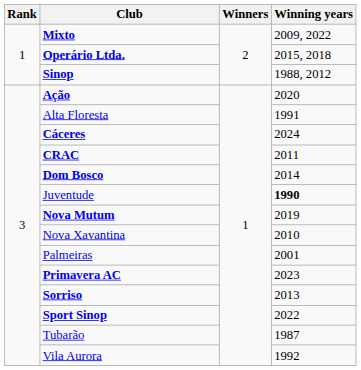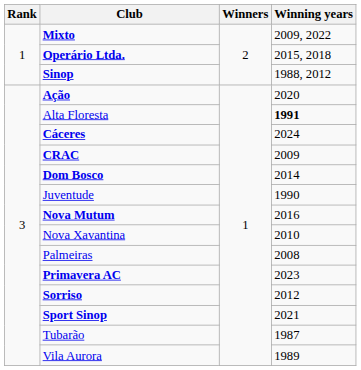Alta Floresta | Winning years: normal -> bold
CRAC | Winning years: 2011 -> 2009
Juventude | Winning years: bold -> normal
Nova Mutum | Winning years: 2019 -> 2016
Palmeiras | Winning years: 2001 -> 2008
Sorriso | Winning years: 2013 -> 2012
Sport Sinop | Winning years: 2022 -> 2021
Vila Aurora | Winning years: 1992 -> 1989
